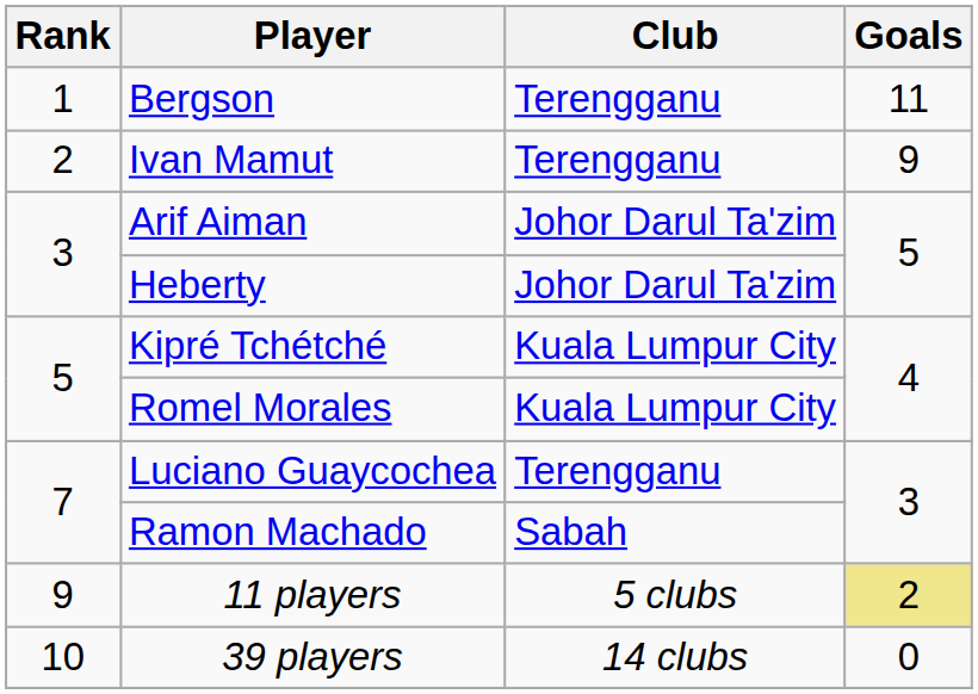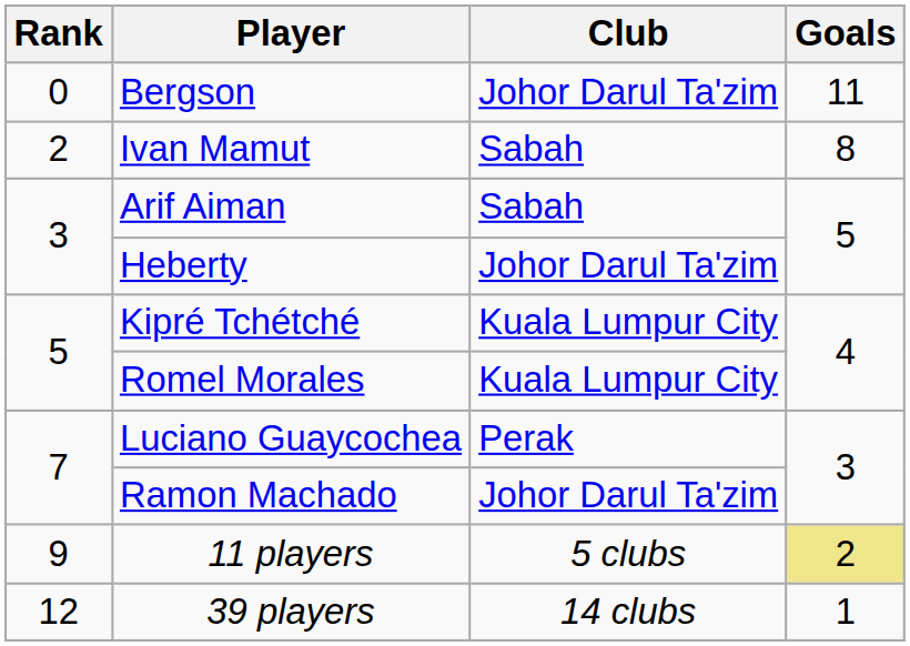Bergson | Rank: 1 -> 0
Bergson | Club: Terengganu -> Johor Darul Ta'zim
Ivan Mamut | Club: Terengganu -> Sabah
Ivan Mamut | Goals: 9 -> 8
Arif Aiman | Club: Johor Darul Ta'zim -> Sabah
Luciano Guaycochea | Club: Terengganu -> Perak
Ramon Machado | Club: Sabah -> Johor Darul Ta'zim
39 players | Rank: 10 -> 12
39 players | Goals: 0 -> 1
